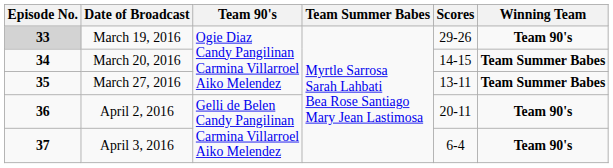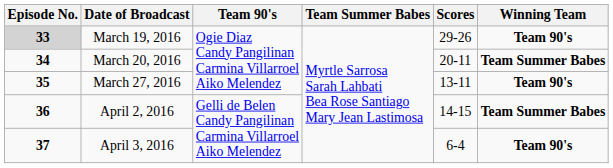March 20, 2016 | Scores: 14-15 -> 20-11
March 27, 2016 | Winning Team: Team Summer Babes -> Team 90's
April 2, 2016 | Scores: 20-11 -> 14-15
April 2, 2016 | Winning Team: Team 90's -> Team Summer Babes
